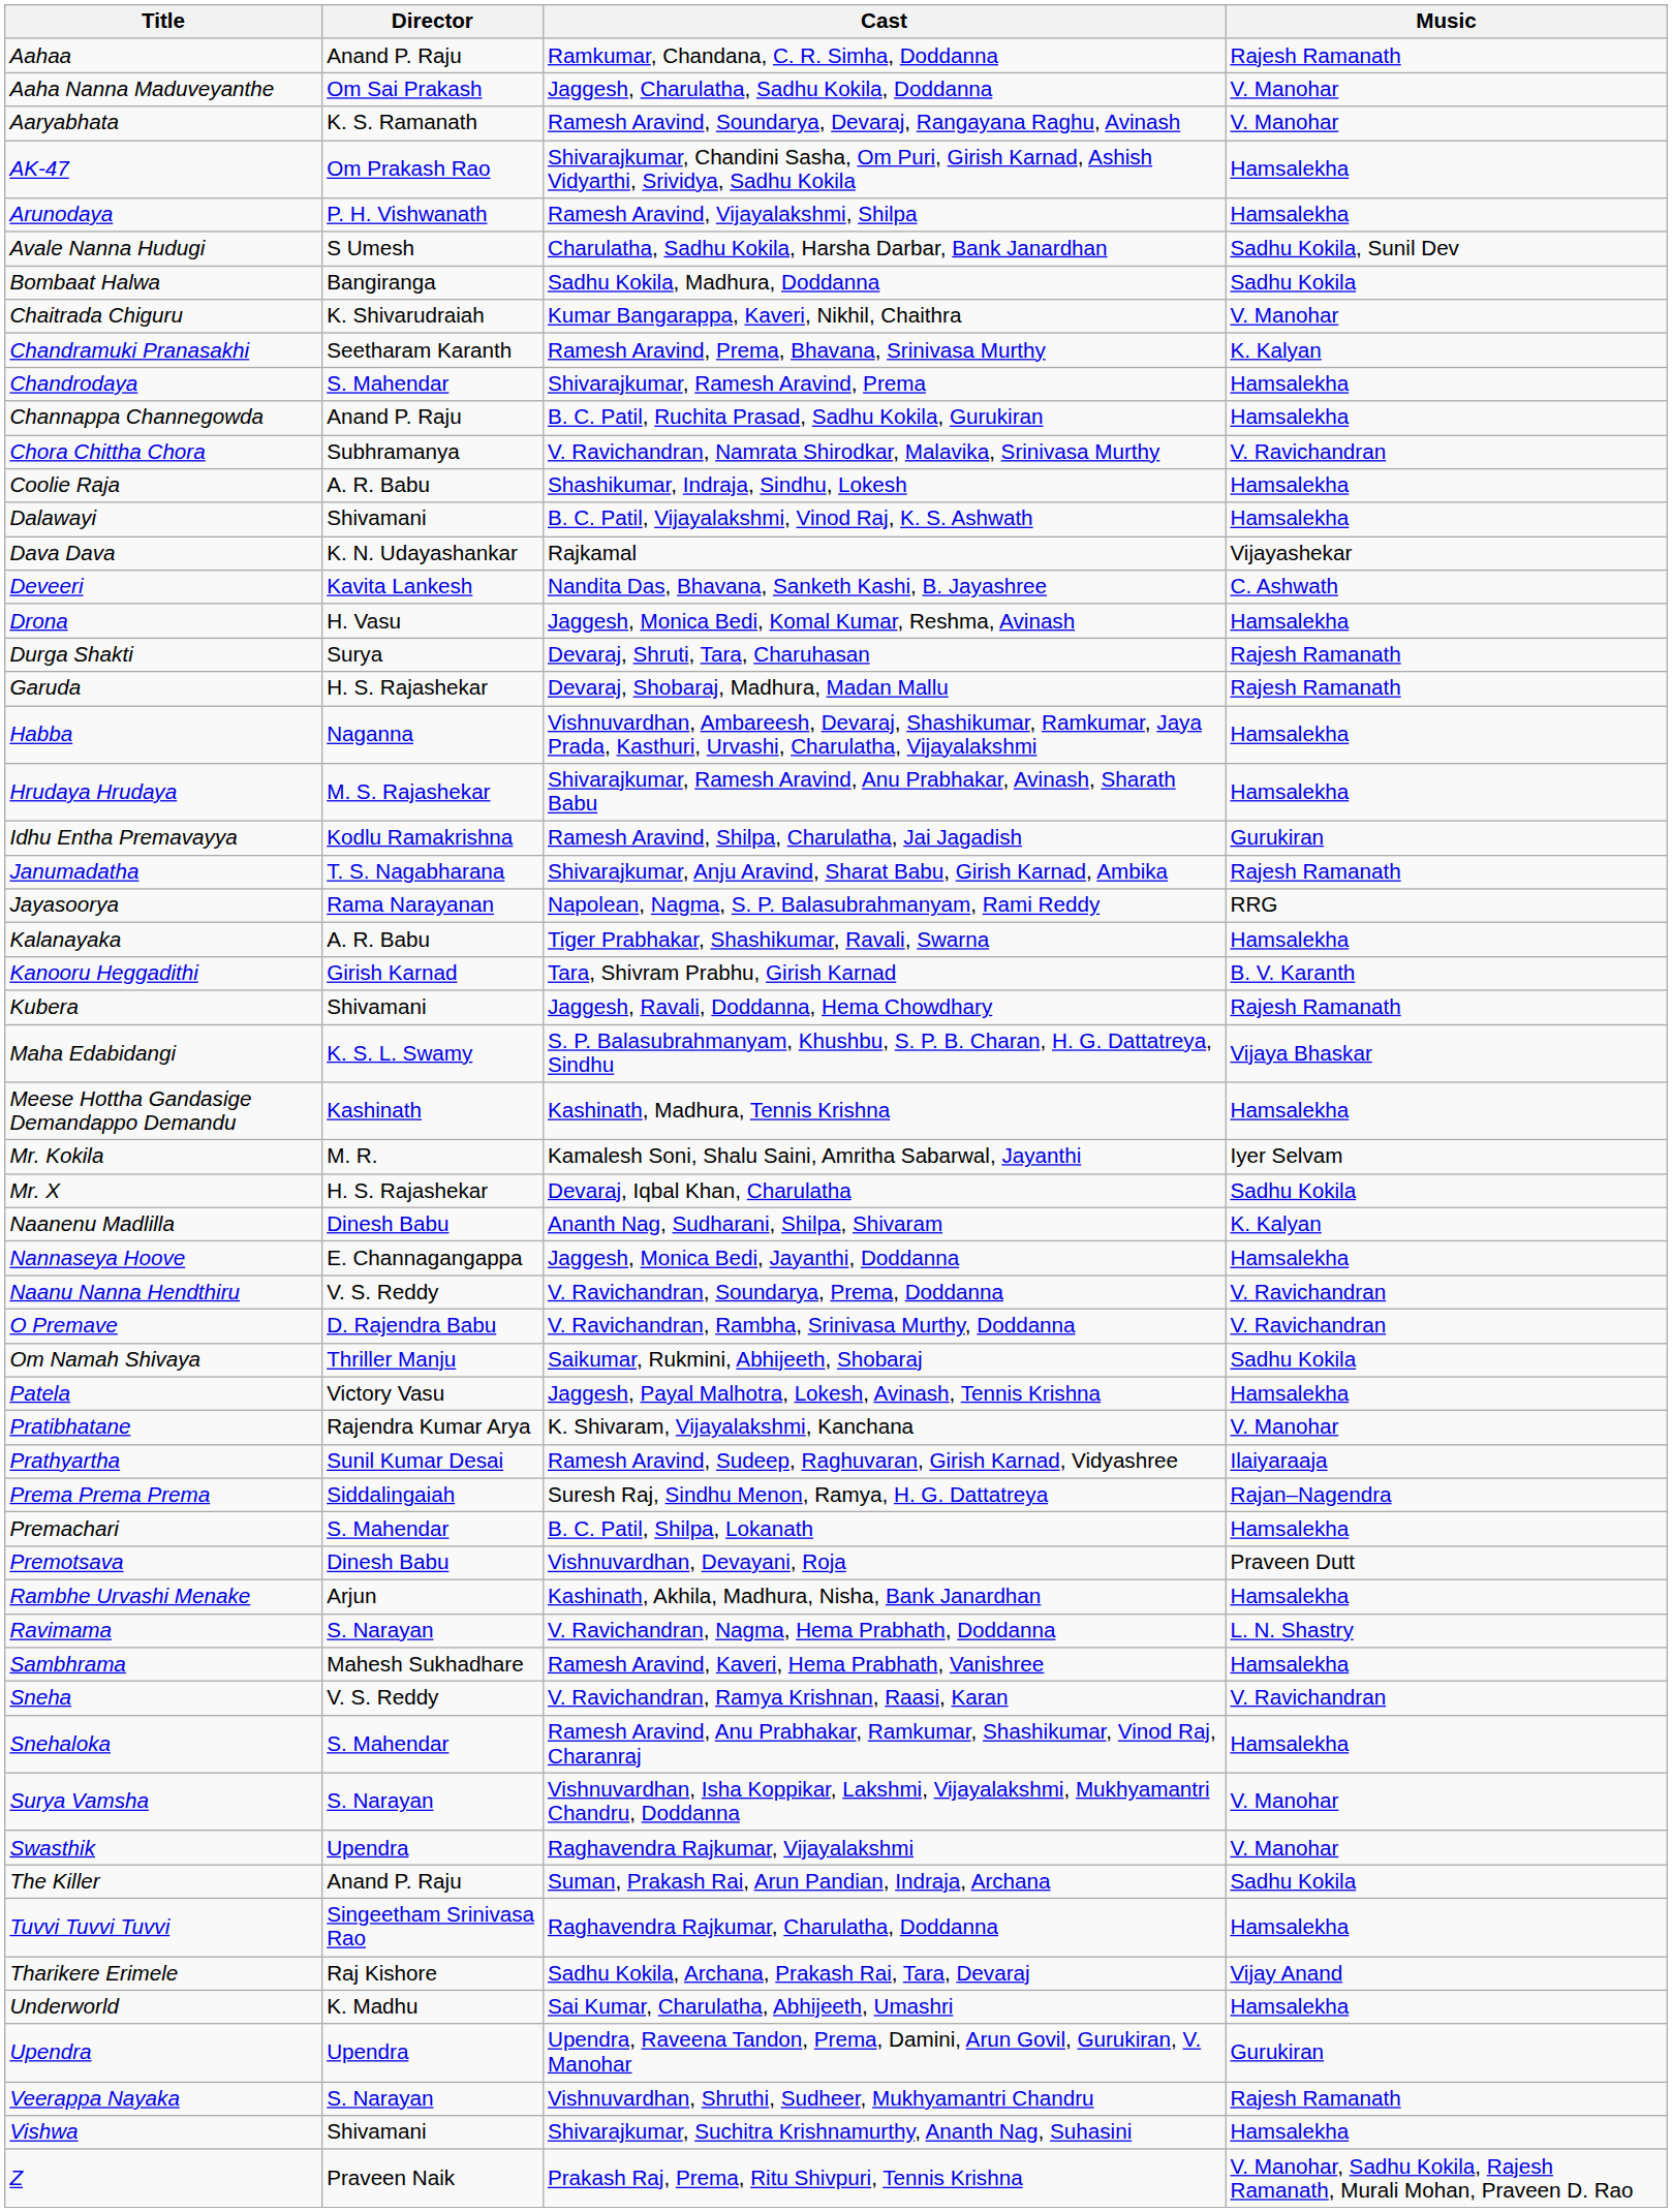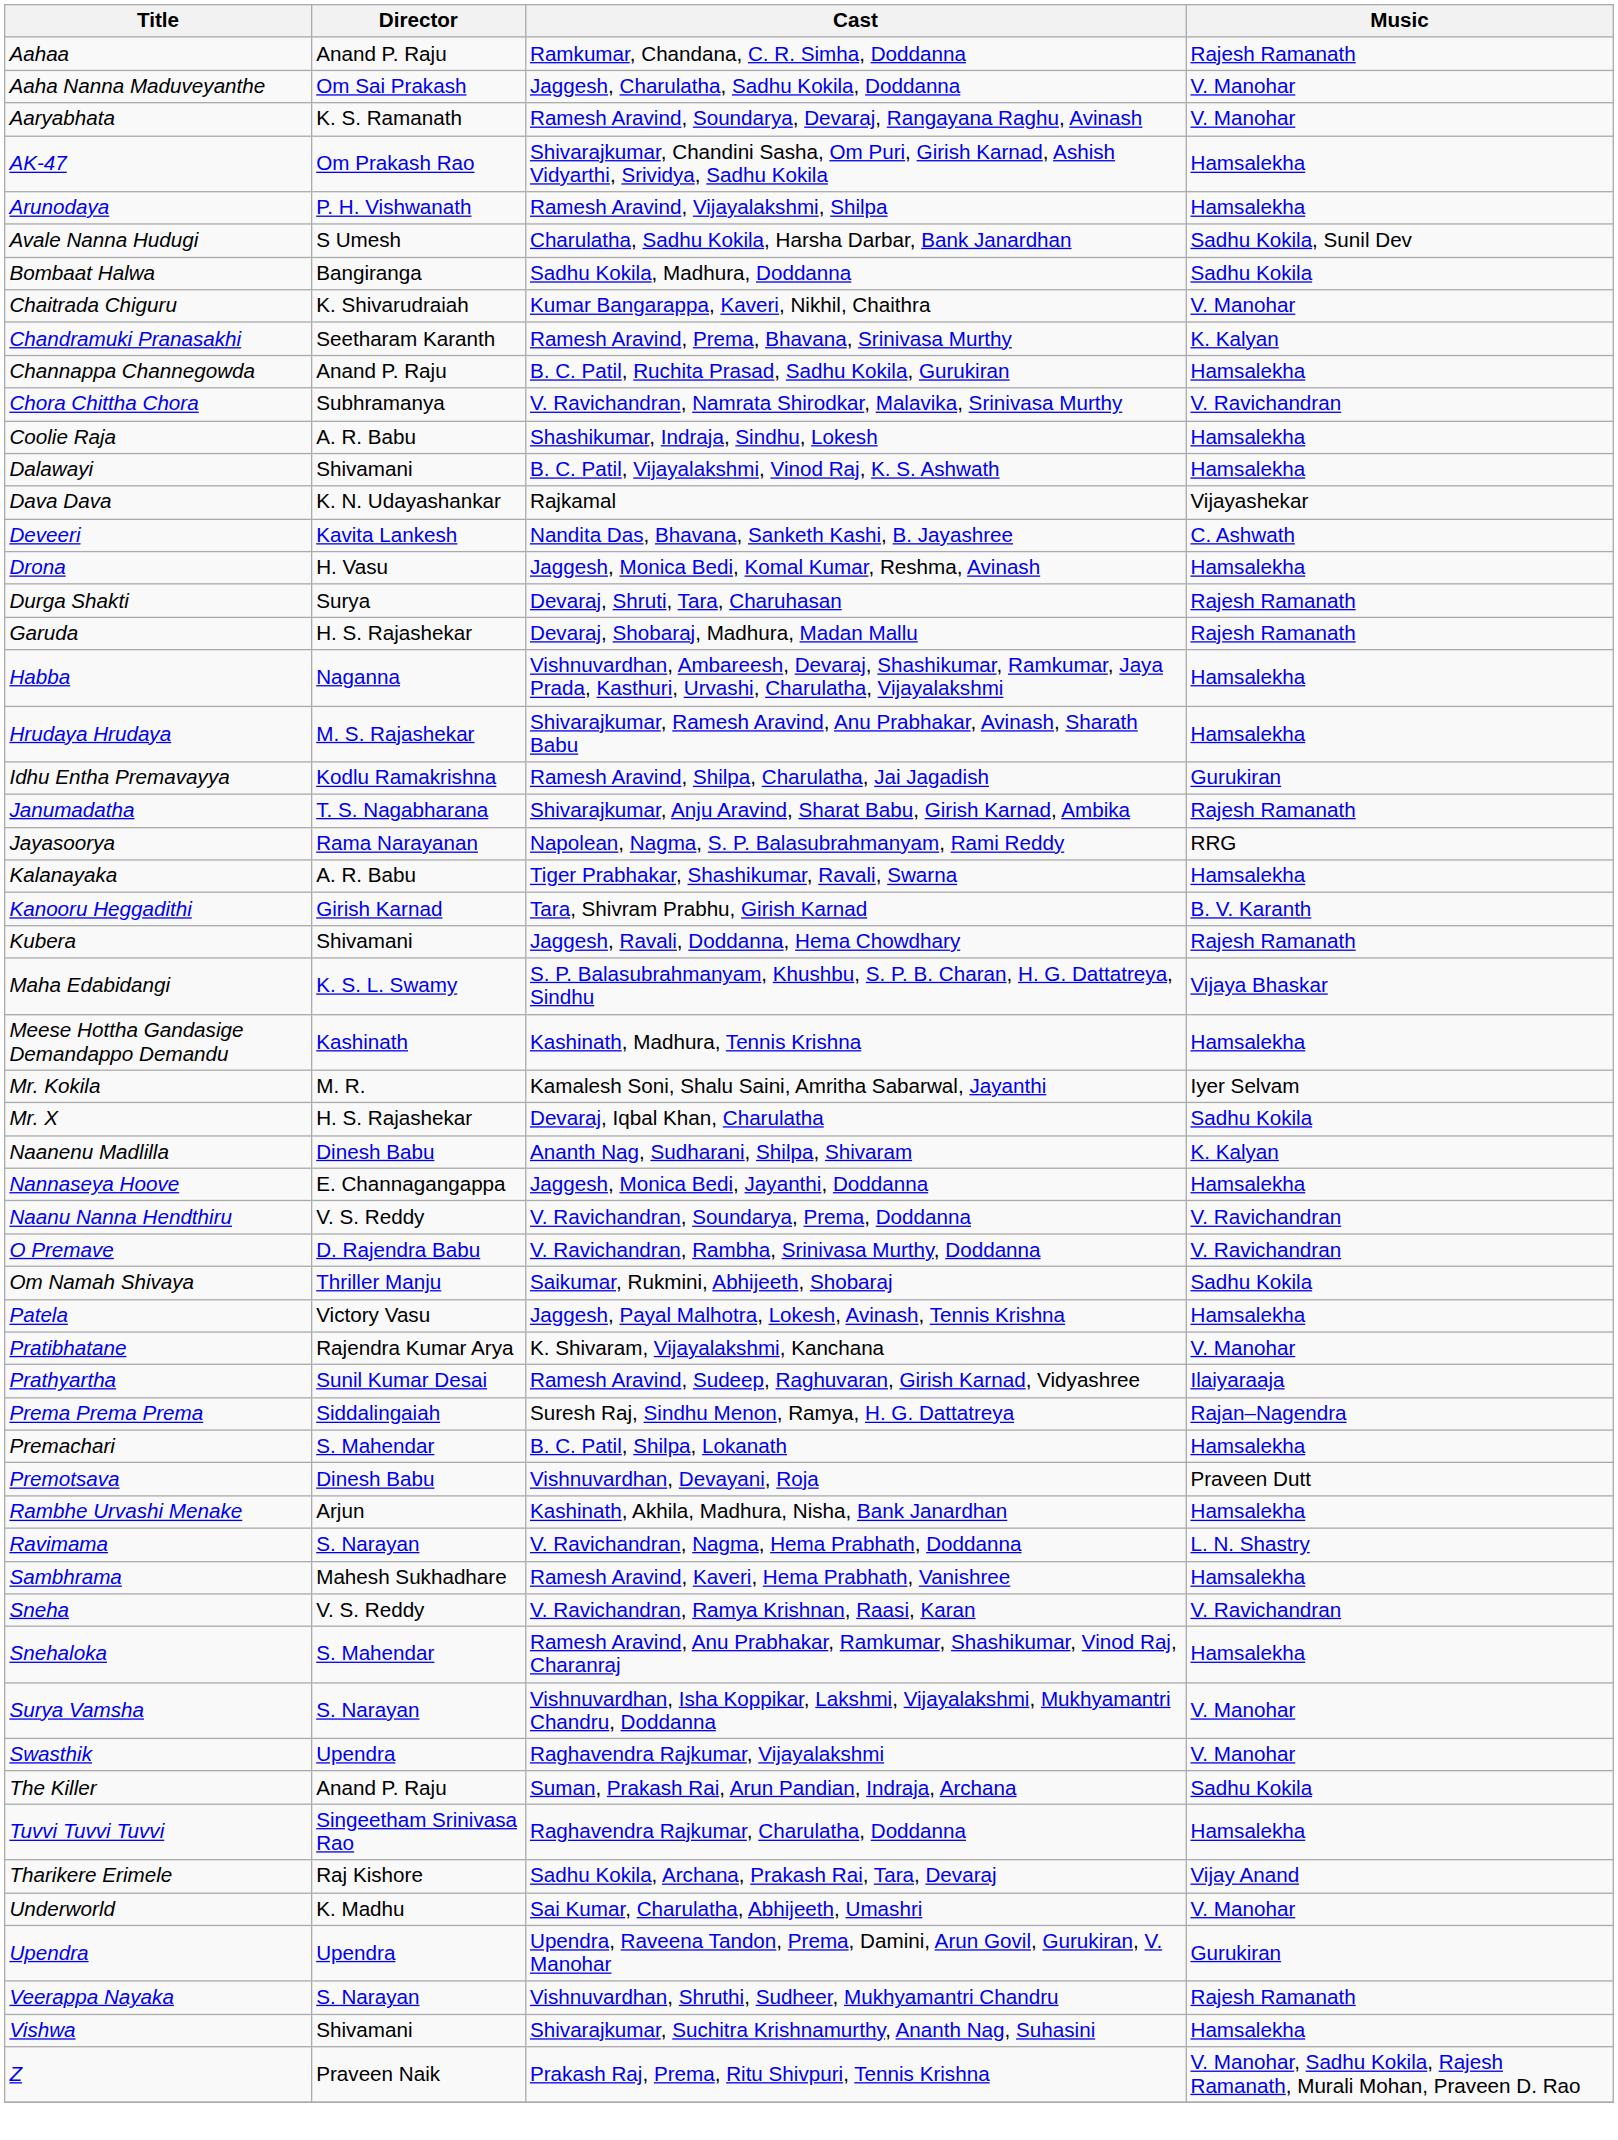- row: Chandrodaya | S. Mahendar | Shivarajkumar, Ramesh Aravind, Prema | Hamsalekha
Underworld | Music: Hamsalekha -> V. Manohar
